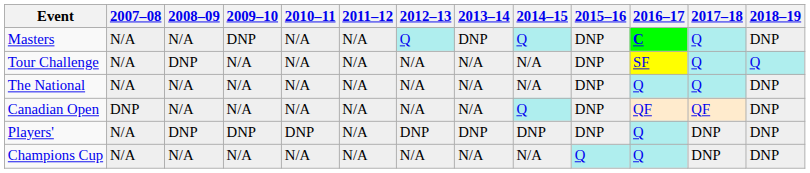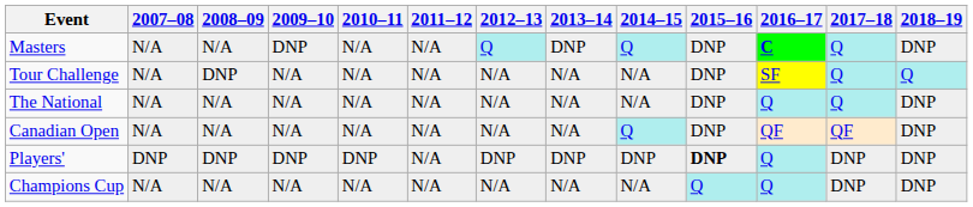Canadian Open | 2007–08: DNP -> N/A
Players' | 2007–08: N/A -> DNP
Players' | 2015–16: normal -> bold
